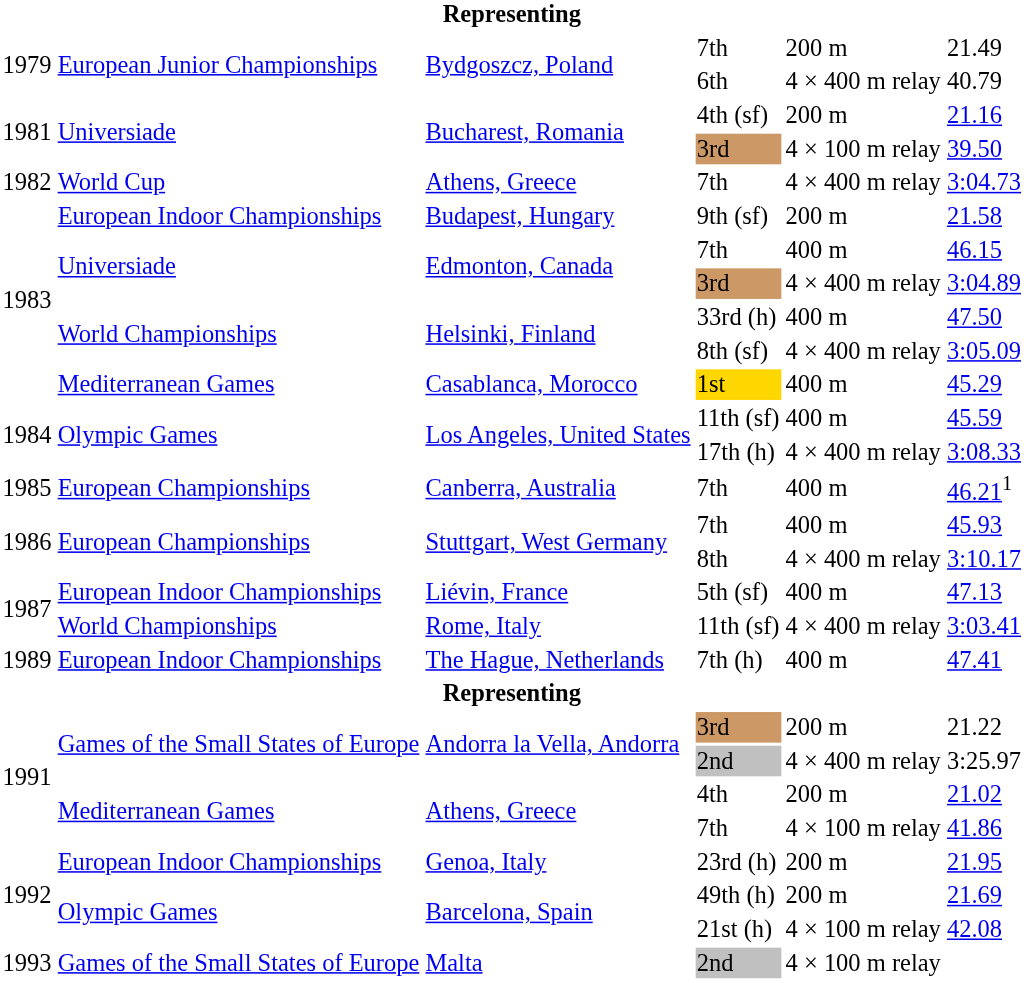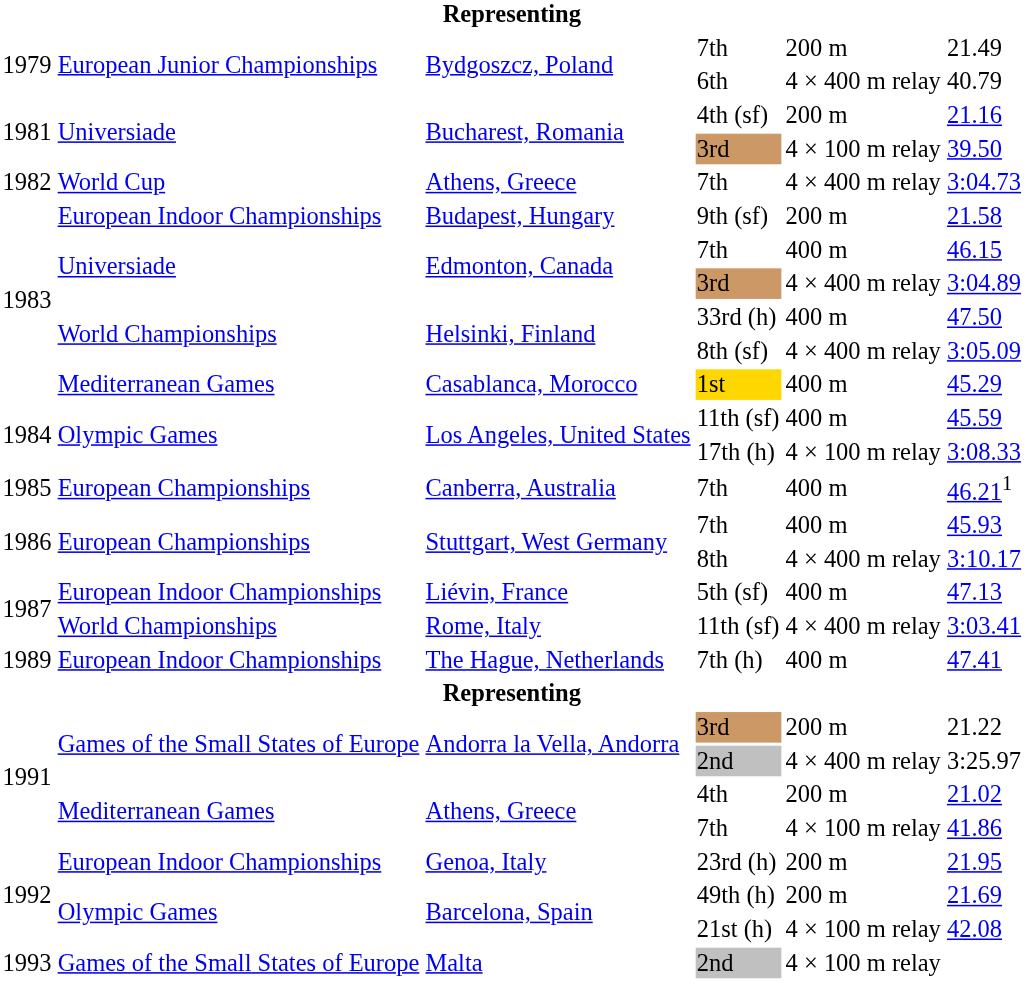17th (h) | column 5: 4 × 400 m relay -> 4 × 100 m relay
